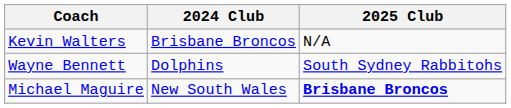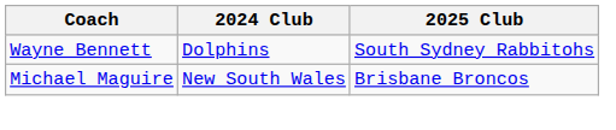- row: Kevin Walters | Brisbane Broncos | N/A
Michael Maguire | 2025 Club: bold -> normal
